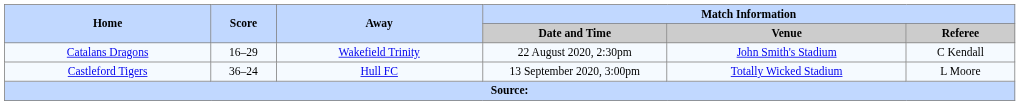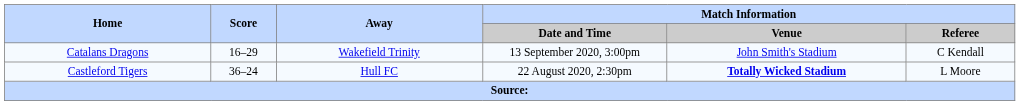Catalans Dragons | Match Information / Date and Time: 22 August 2020, 2:30pm -> 13 September 2020, 3:00pm
Castleford Tigers | Match Information / Date and Time: 13 September 2020, 3:00pm -> 22 August 2020, 2:30pm
Castleford Tigers | Match Information / Venue: normal -> bold
